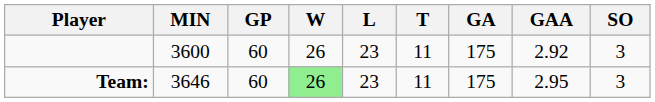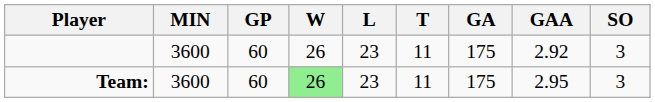Team: | MIN: 3646 -> 3600
